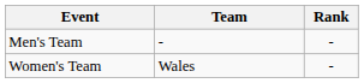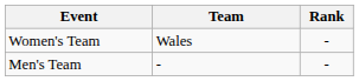rows swapped: Men's Team <-> Women's Team
